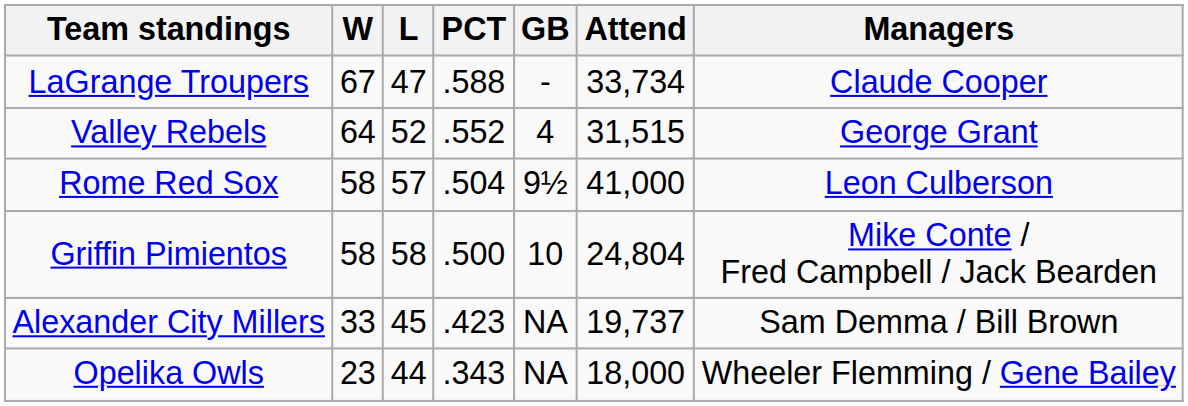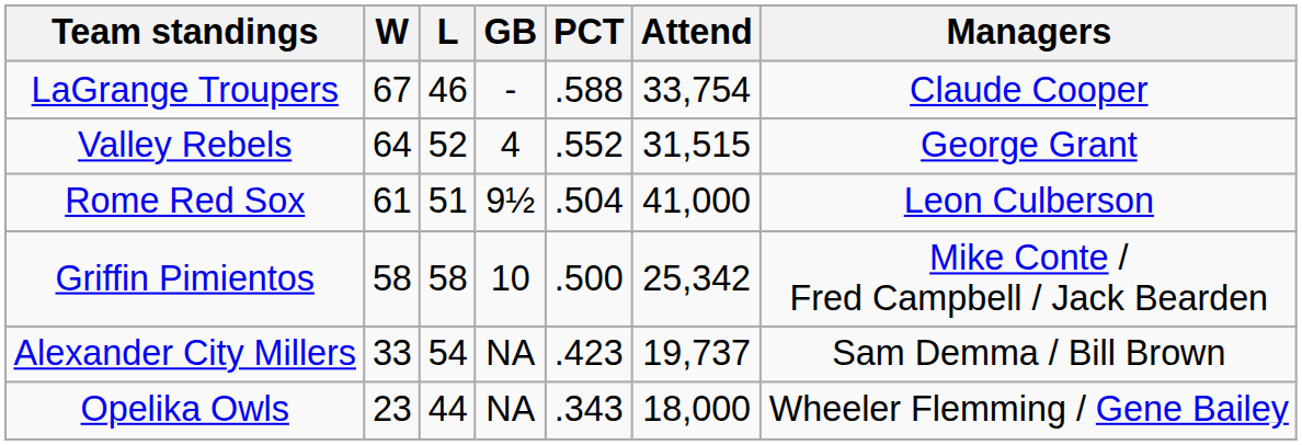columns swapped: PCT <-> GB
LaGrange Troupers | L: 47 -> 46
LaGrange Troupers | Attend: 33,734 -> 33,754
Rome Red Sox | W: 58 -> 61
Rome Red Sox | L: 57 -> 51
Griffin Pimientos | Attend: 24,804 -> 25,342
Alexander City Millers | L: 45 -> 54
